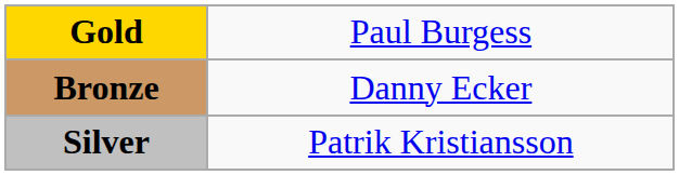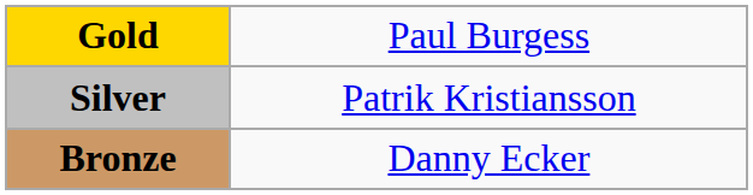rows swapped: Silver <-> Bronze
